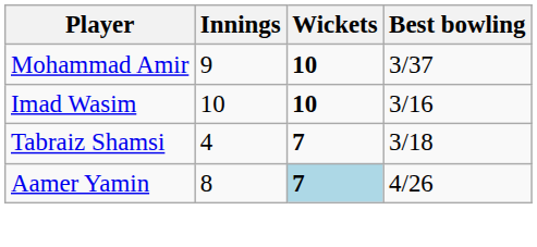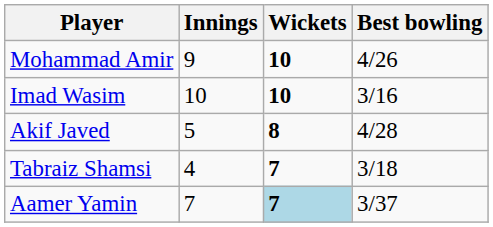Mohammad Amir | Best bowling: 3/37 -> 4/26
+ row: Akif Javed | 5 | 8 | 4/28
Aamer Yamin | Innings: 8 -> 7
Aamer Yamin | Best bowling: 4/26 -> 3/37
